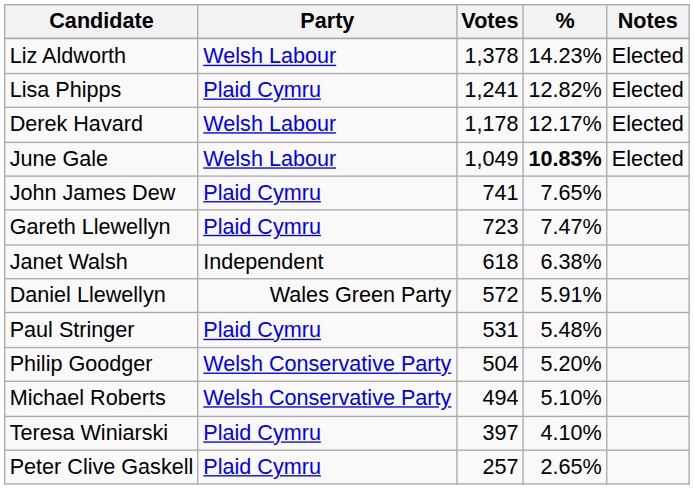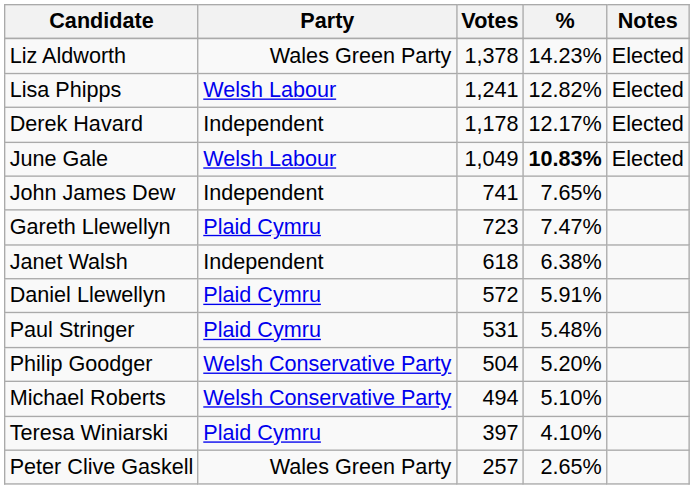Liz Aldworth | Party: Welsh Labour -> Wales Green Party
Lisa Phipps | Party: Plaid Cymru -> Welsh Labour
Derek Havard | Party: Welsh Labour -> Independent
John James Dew | Party: Plaid Cymru -> Independent
Daniel Llewellyn | Party: Wales Green Party -> Plaid Cymru
Peter Clive Gaskell | Party: Plaid Cymru -> Wales Green Party
